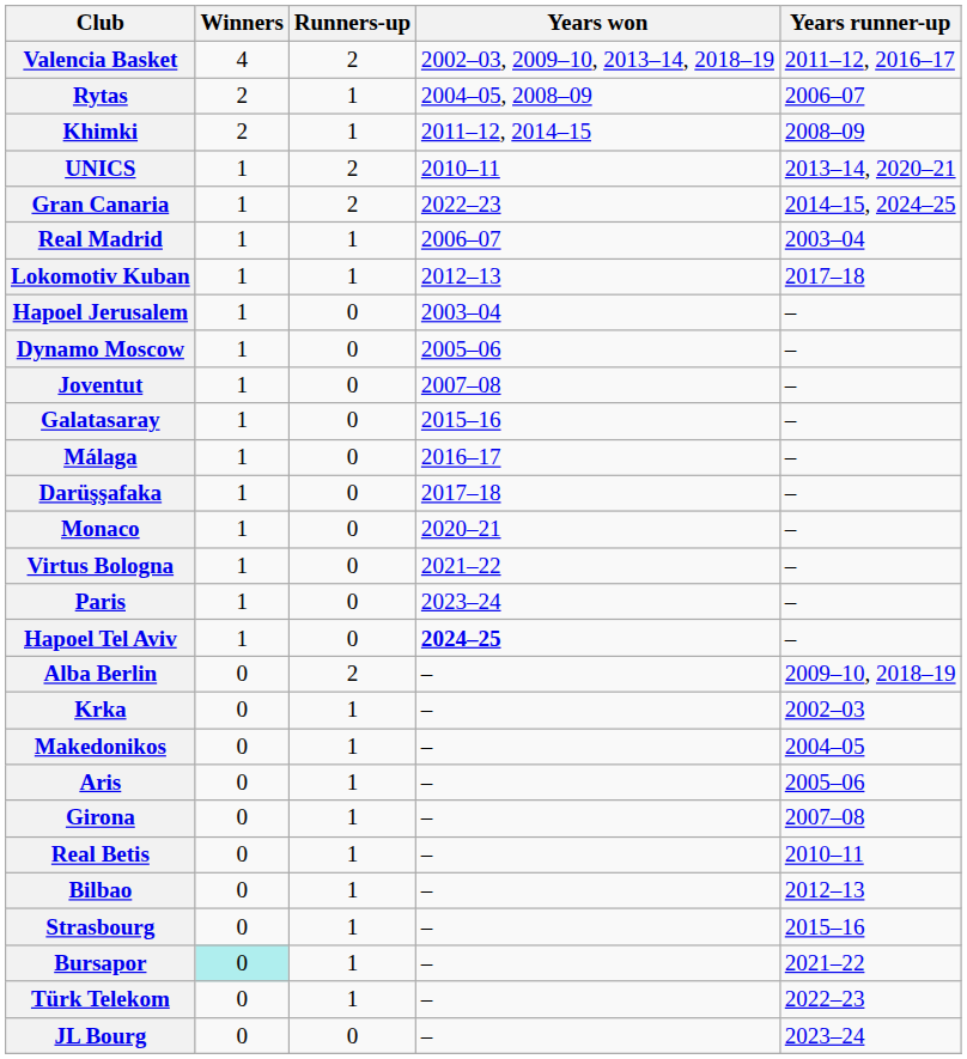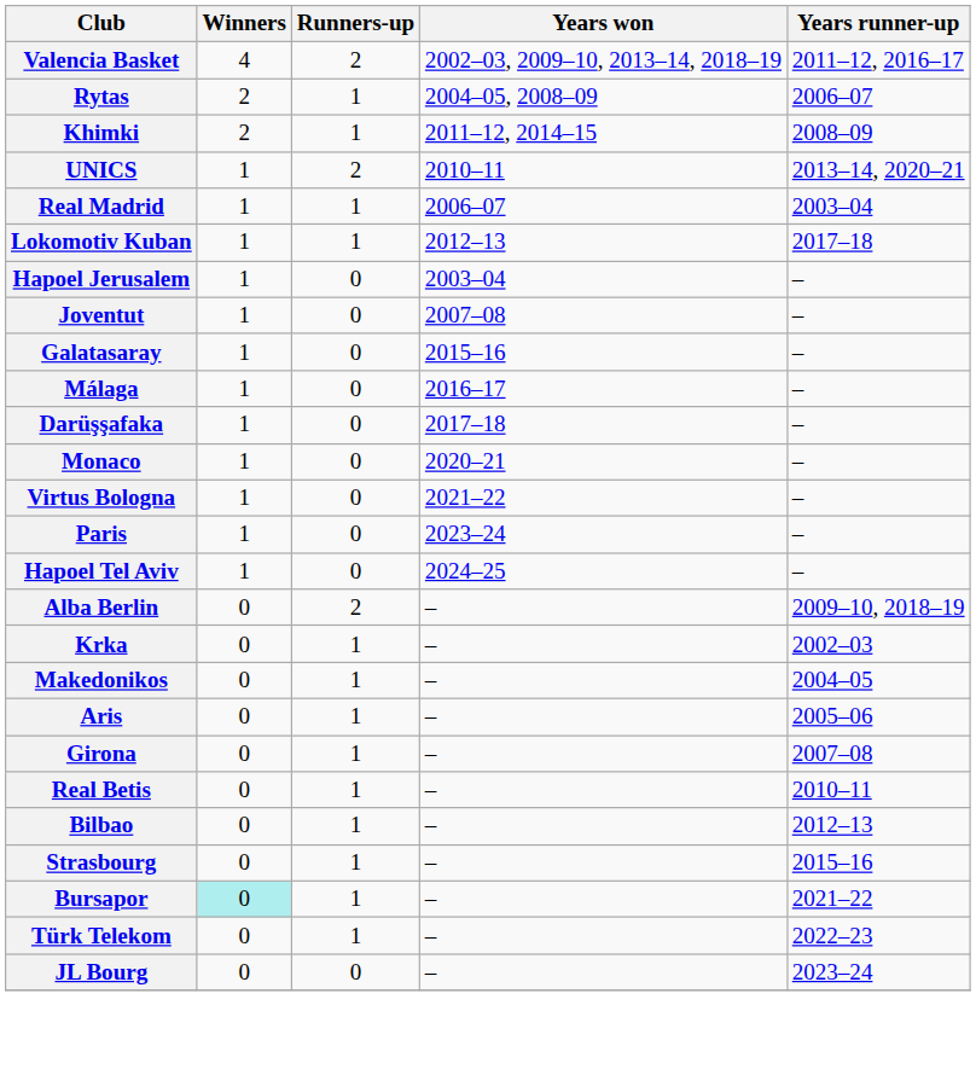- row: Gran Canaria | 1 | 2 | 2022–23 | 2014–15, 2024–25
- row: Dynamo Moscow | 1 | 0 | 2005–06 | –
Hapoel Tel Aviv | Years won: bold -> normal
